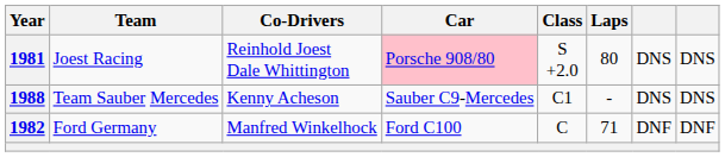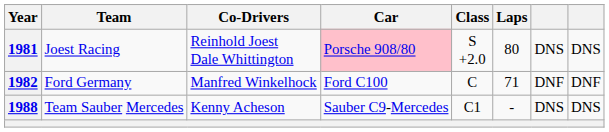rows swapped: 1982 <-> 1988
